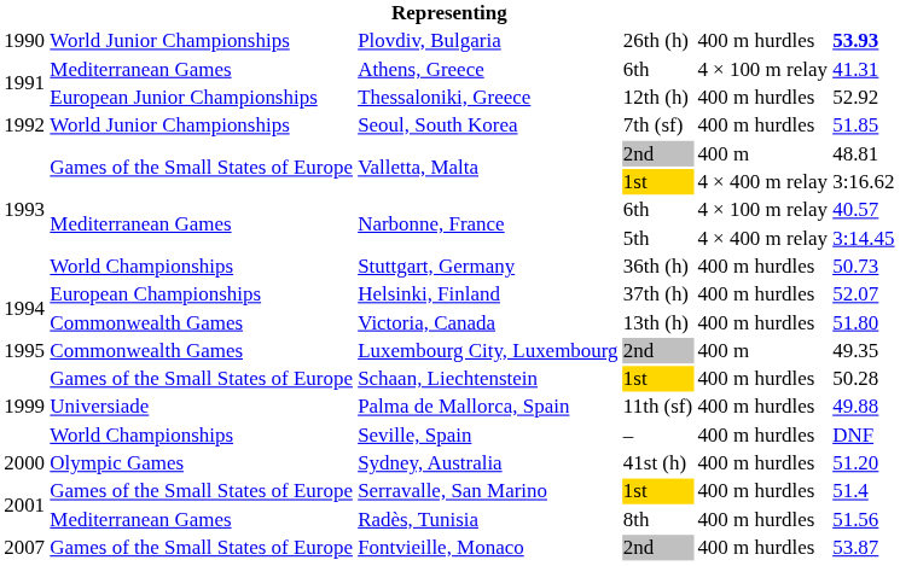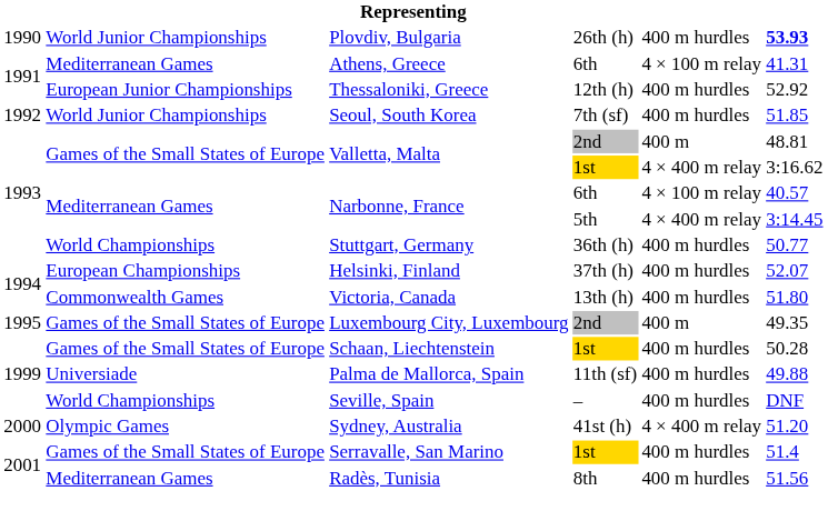Stuttgart, Germany | column 6: 50.73 -> 50.77
Luxembourg City, Luxembourg | column 2: Commonwealth Games -> Games of the Small States of Europe
Sydney, Australia | column 5: 400 m hurdles -> 4 × 400 m relay
- row: 2007 | Games of the Small States of Europe | Fontvieille, Monaco | 2nd | 400 m hurdles | 53.87
